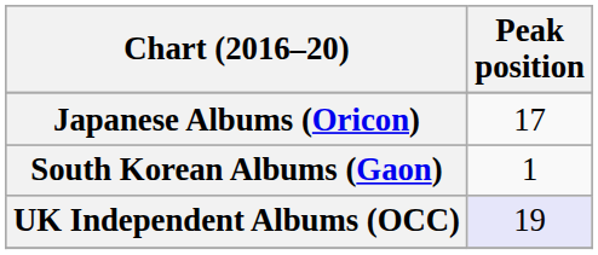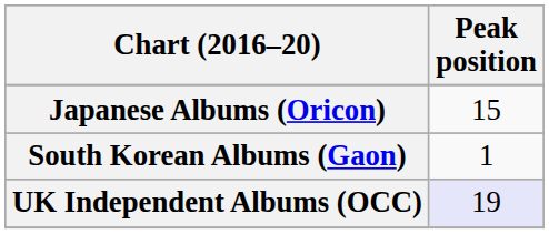Japanese Albums (Oricon) | Peak position: 17 -> 15
